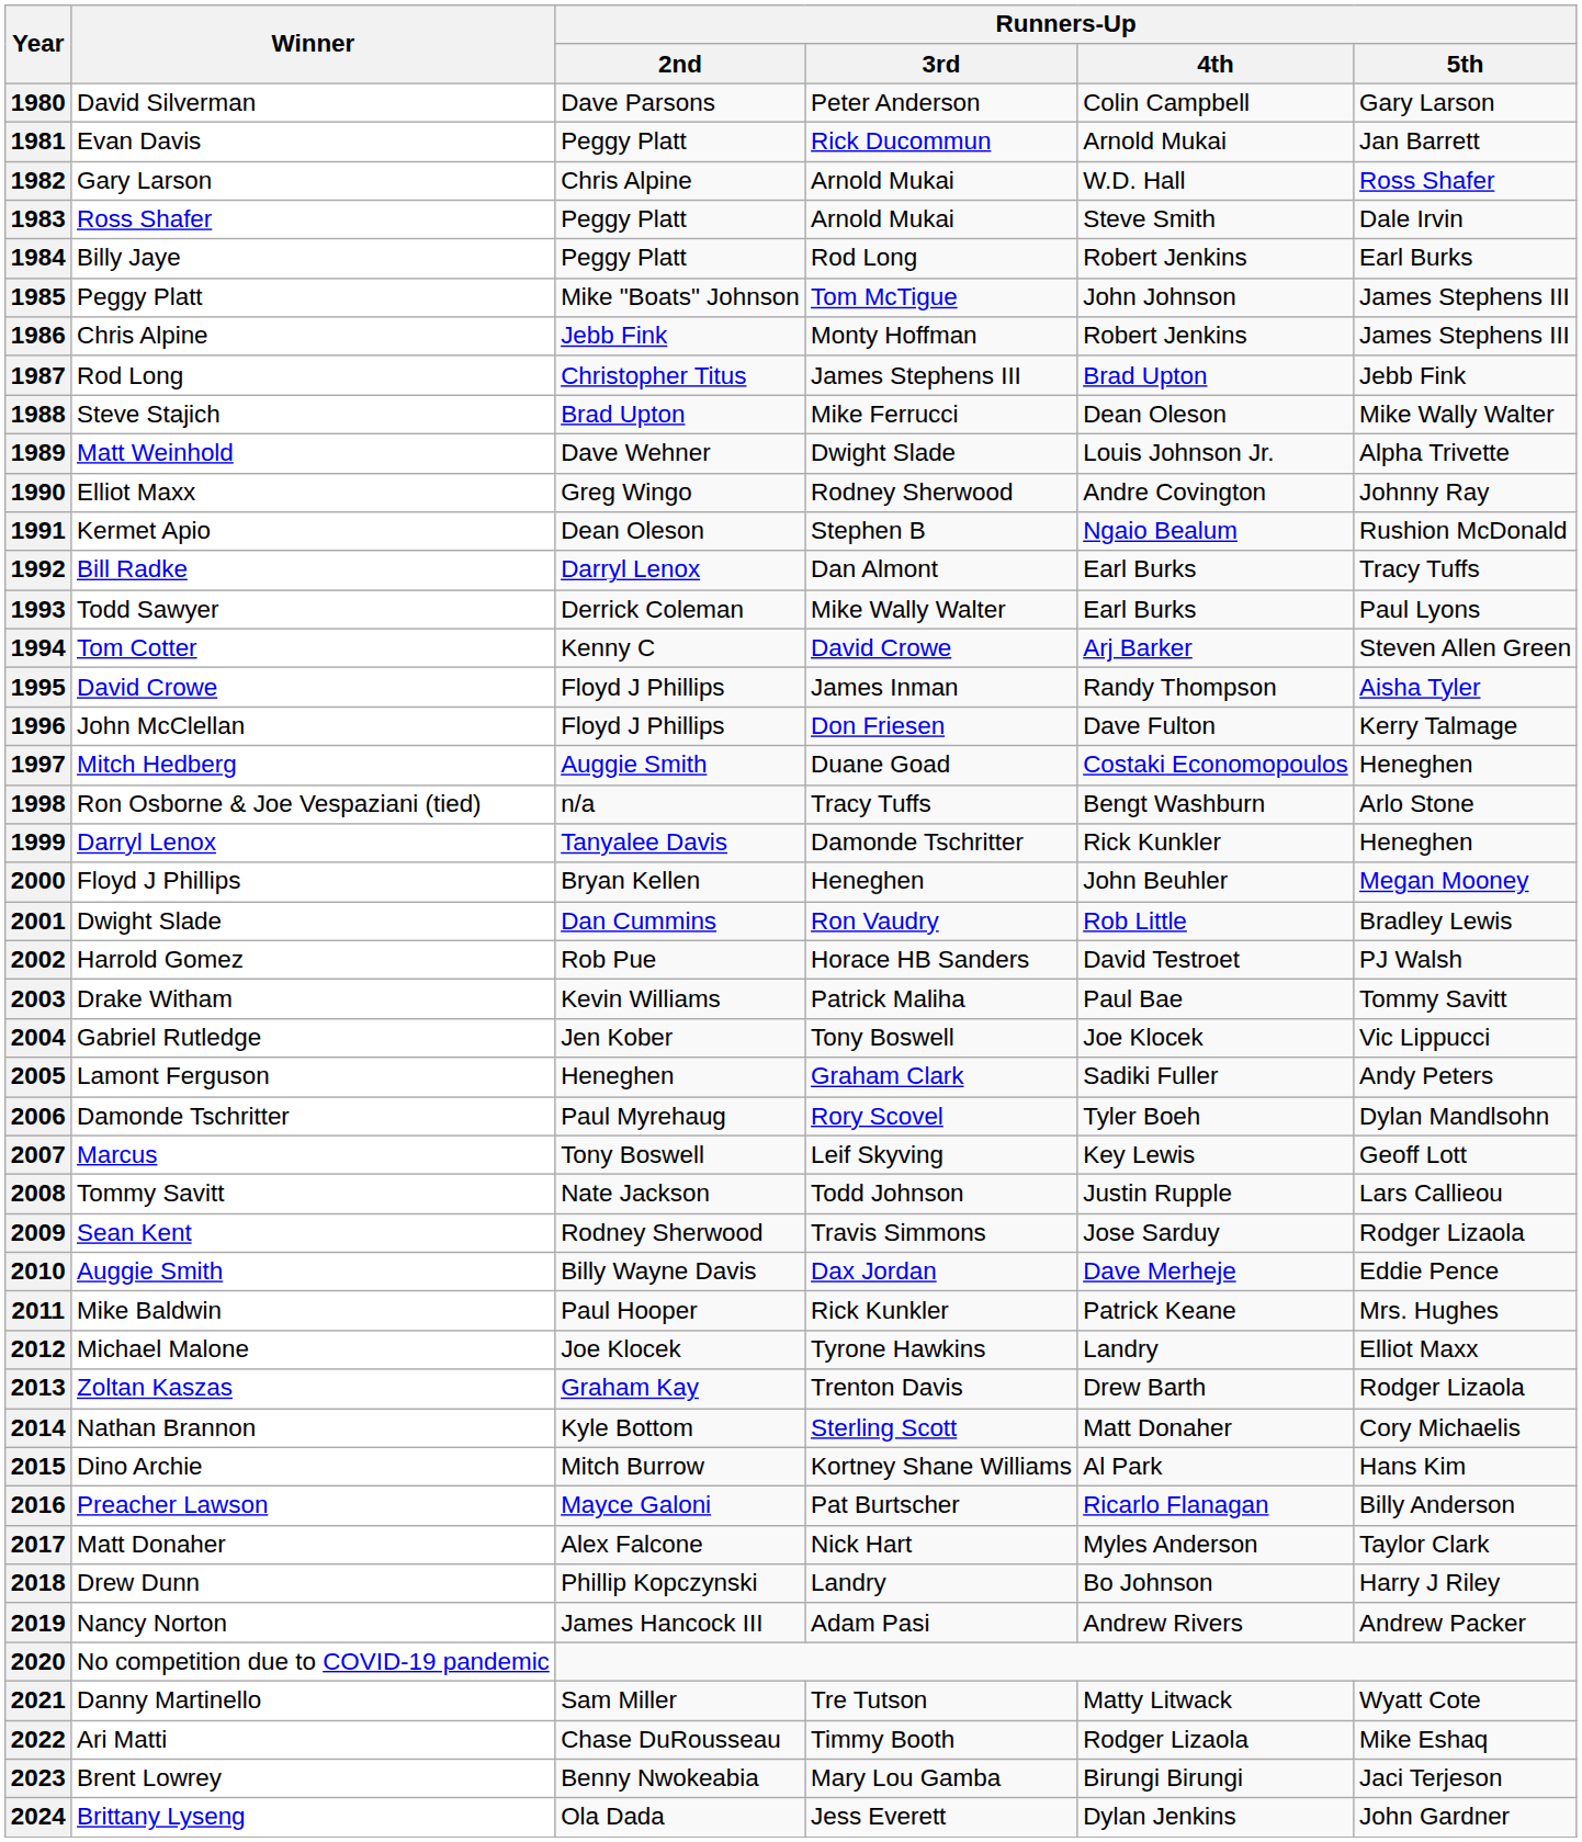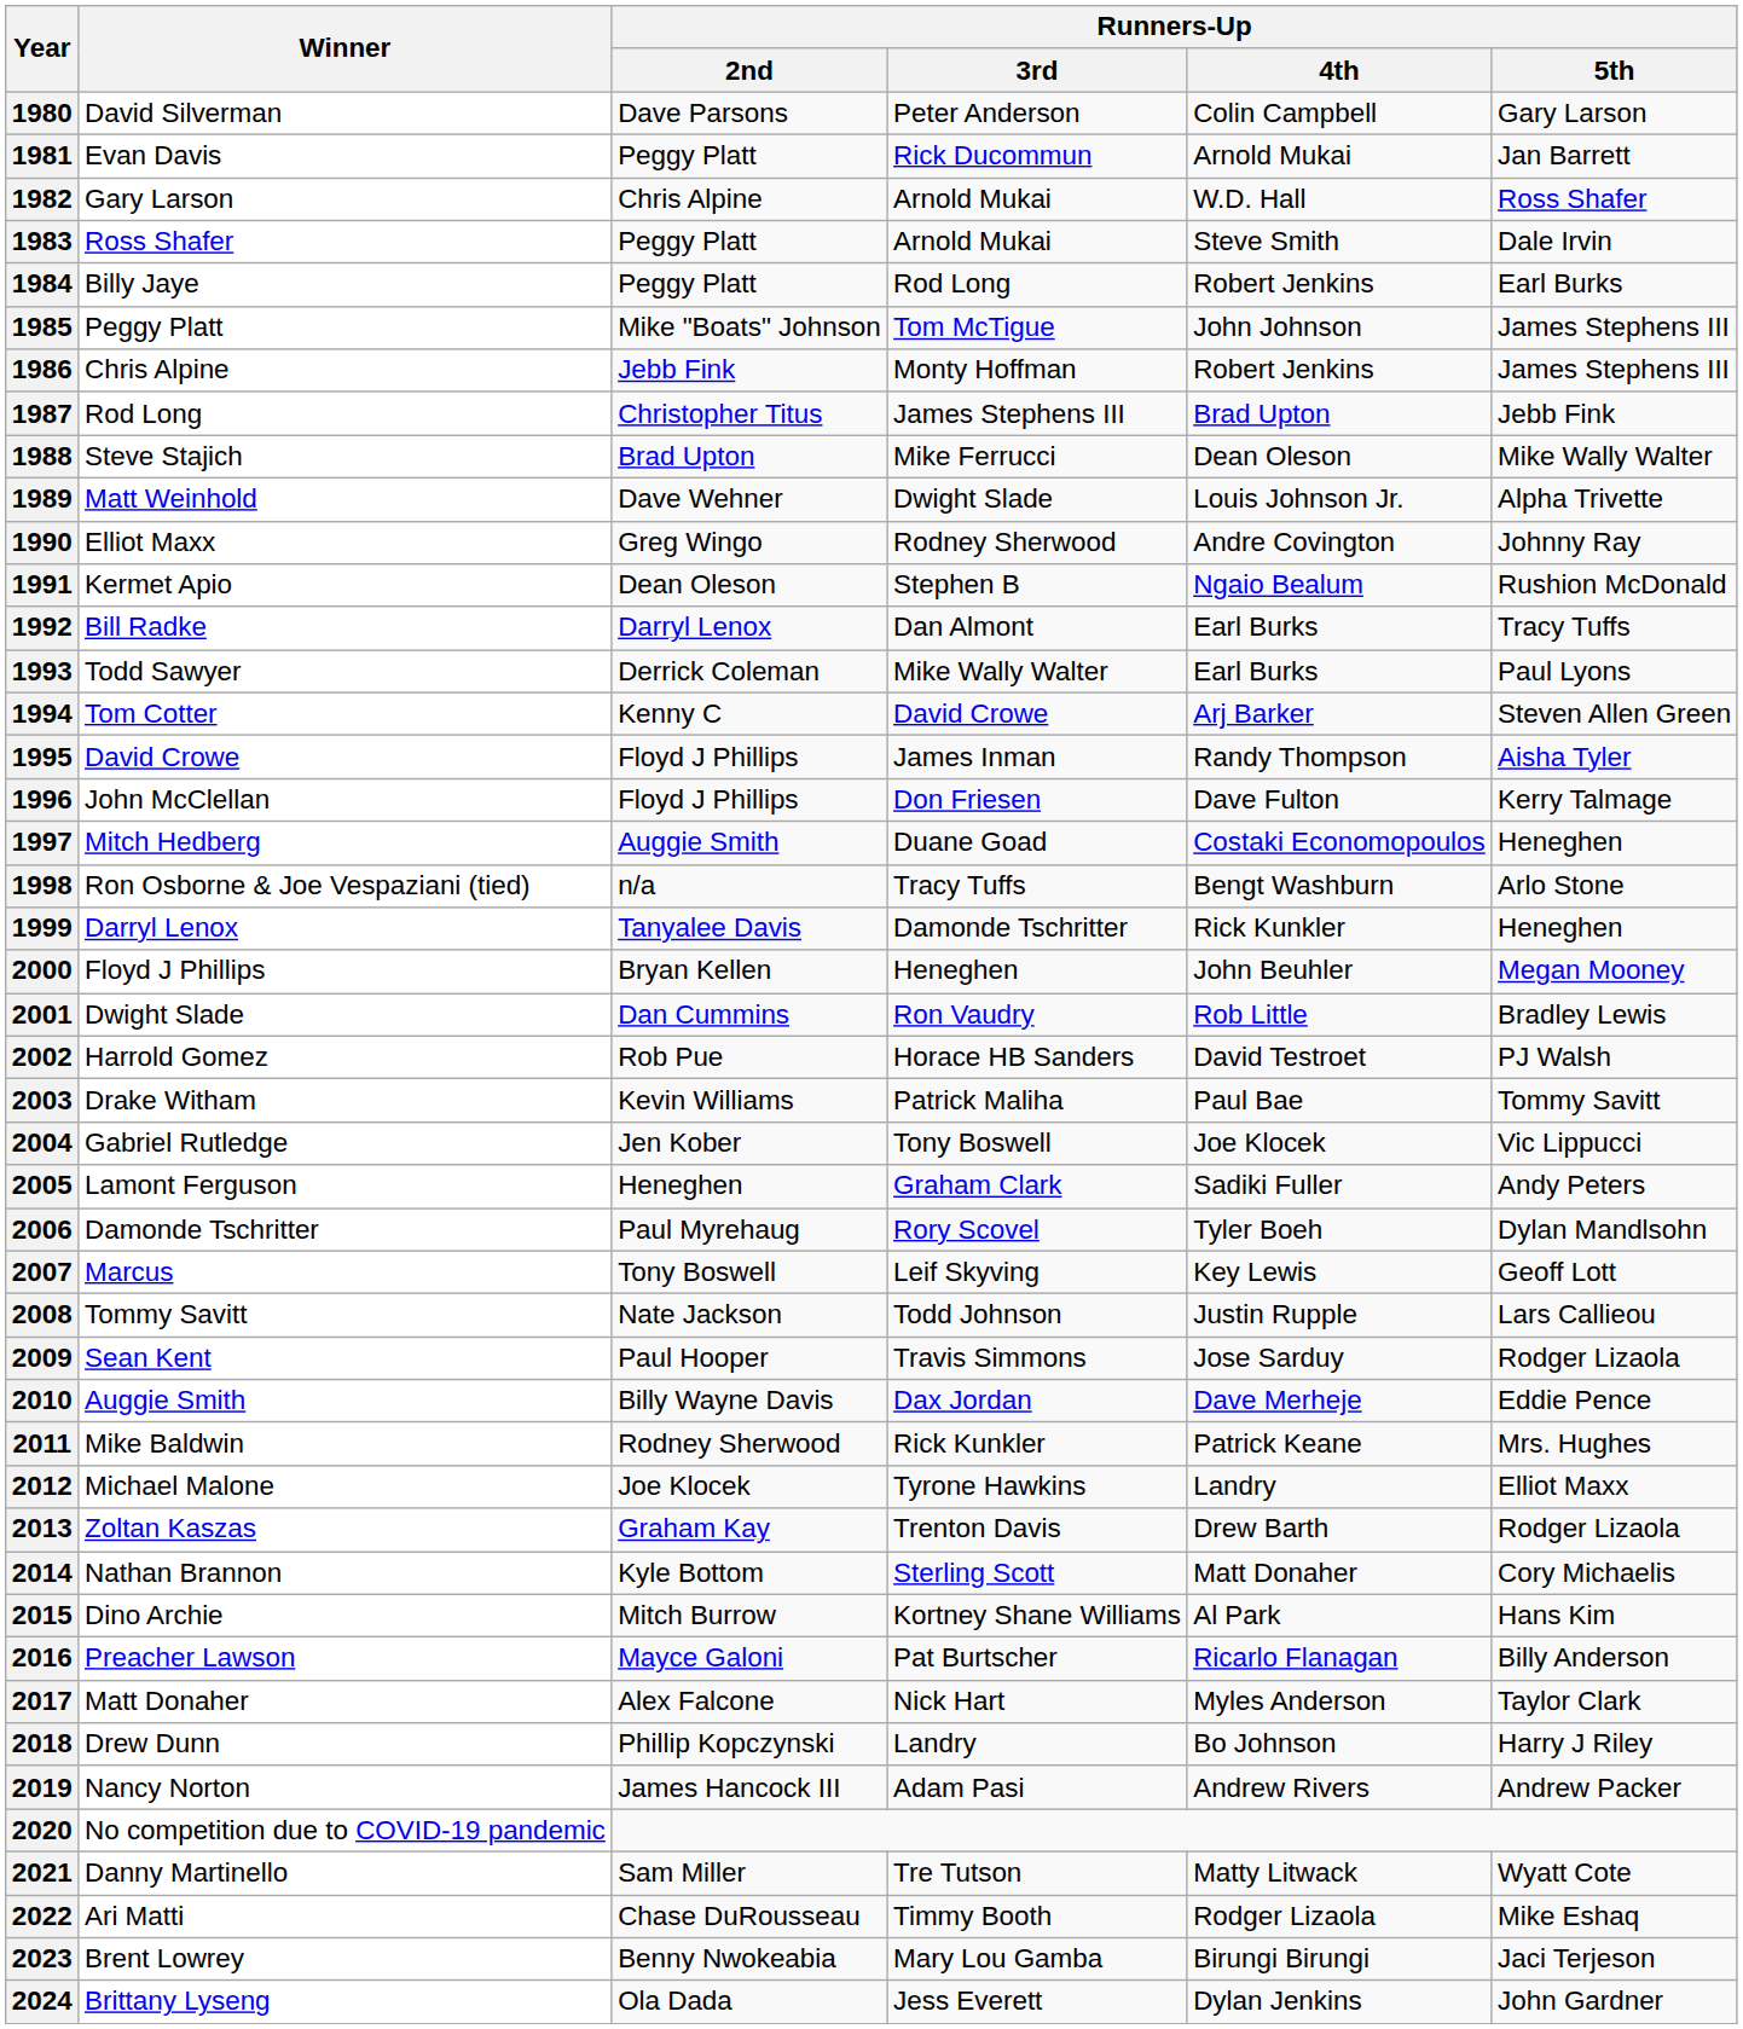2009 | Runners-Up / 2nd: Rodney Sherwood -> Paul Hooper
2011 | Runners-Up / 2nd: Paul Hooper -> Rodney Sherwood
